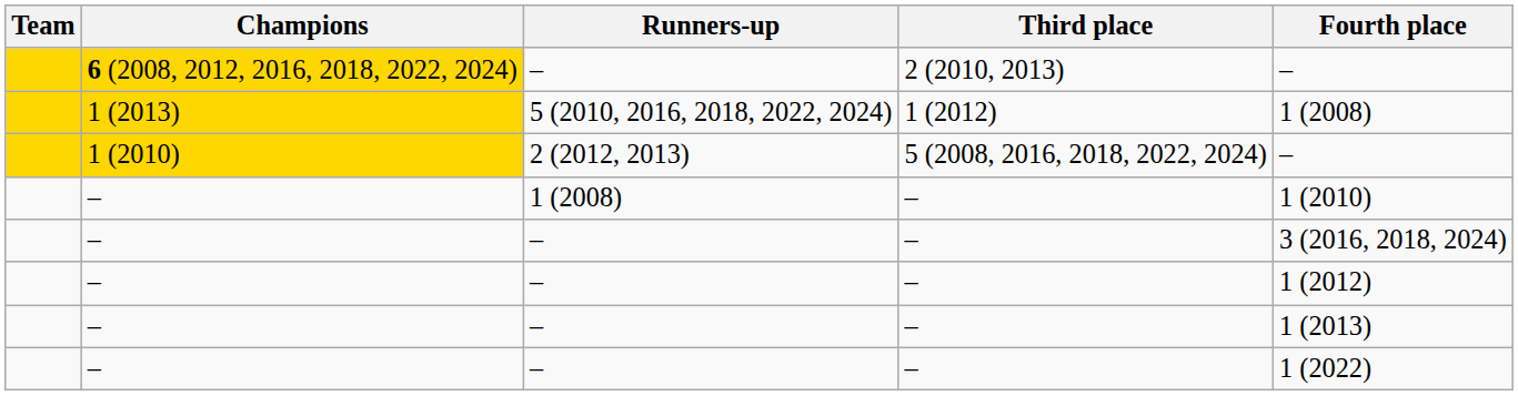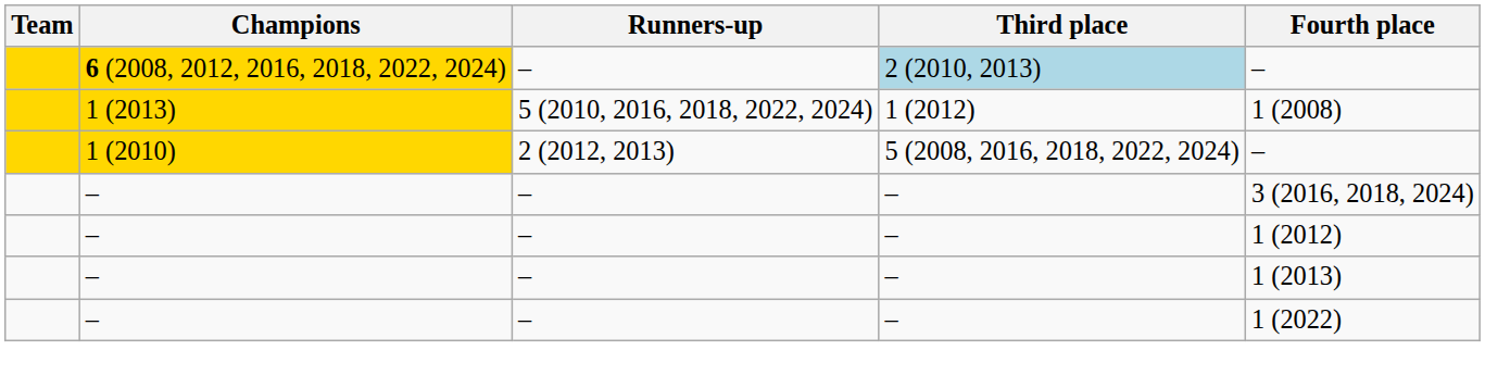6 (2008, 2012, 2016, 2018, 2022, 2024) | Third place: no background -> lightblue background
- row: – | 1 (2008) | – | 1 (2010)
